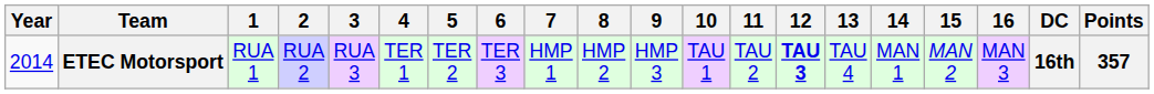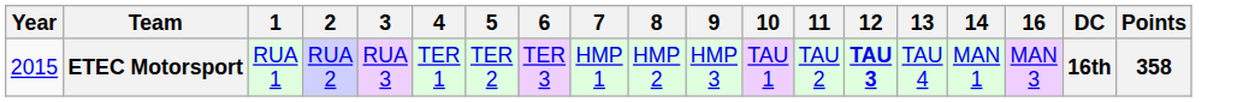- column: 15 | MAN 2
ETEC Motorsport | Year: 2014 -> 2015
ETEC Motorsport | Points: 357 -> 358
